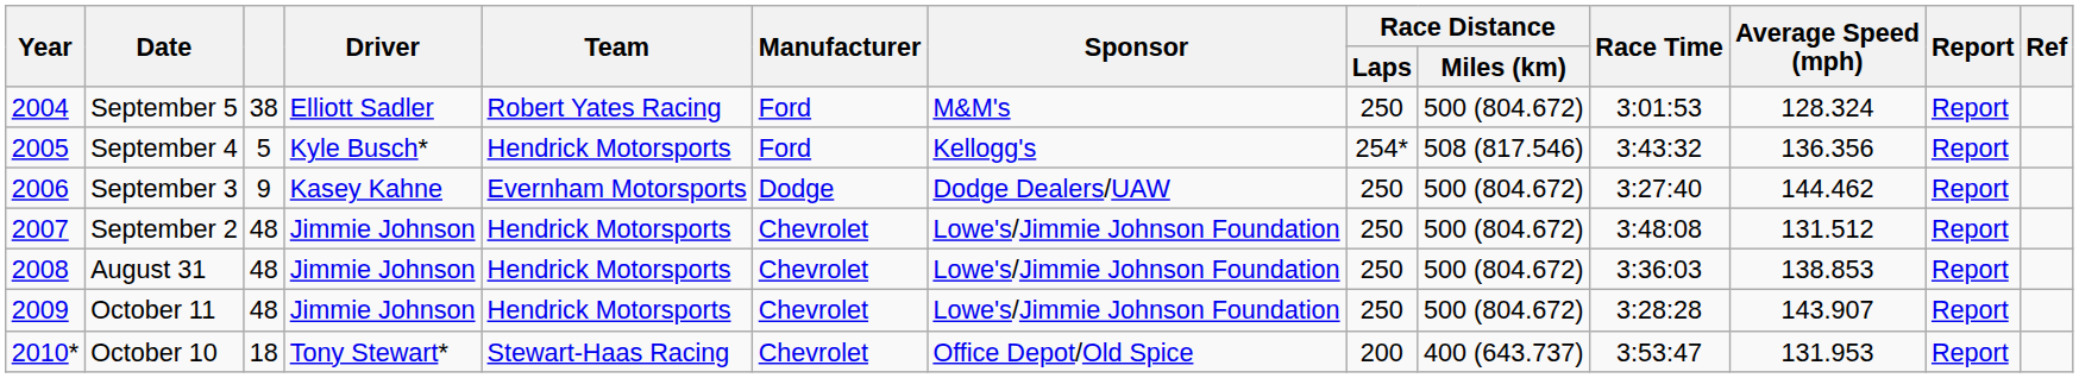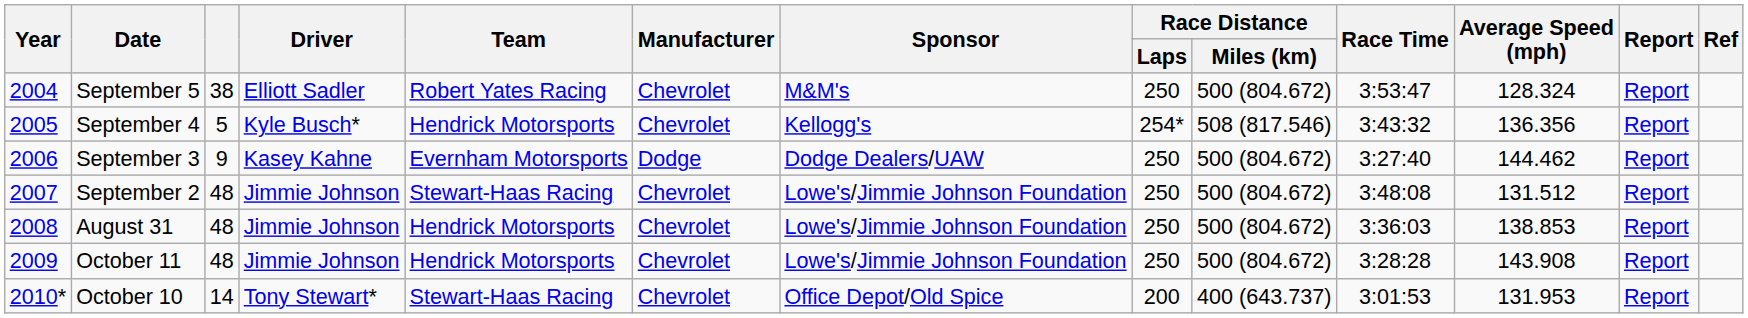September 5 | Manufacturer: Ford -> Chevrolet
September 5 | Race Time: 3:01:53 -> 3:53:47
September 4 | Manufacturer: Ford -> Chevrolet
September 2 | Team: Hendrick Motorsports -> Stewart-Haas Racing
October 11 | Average Speed (mph): 143.907 -> 143.908
October 10 | column 3: 18 -> 14
October 10 | Race Time: 3:53:47 -> 3:01:53
